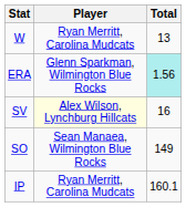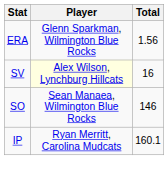- row: W | Ryan Merritt, Carolina Mudcats | 13
ERA | Total: paleturquoise background -> no background
SO | Total: 149 -> 146
